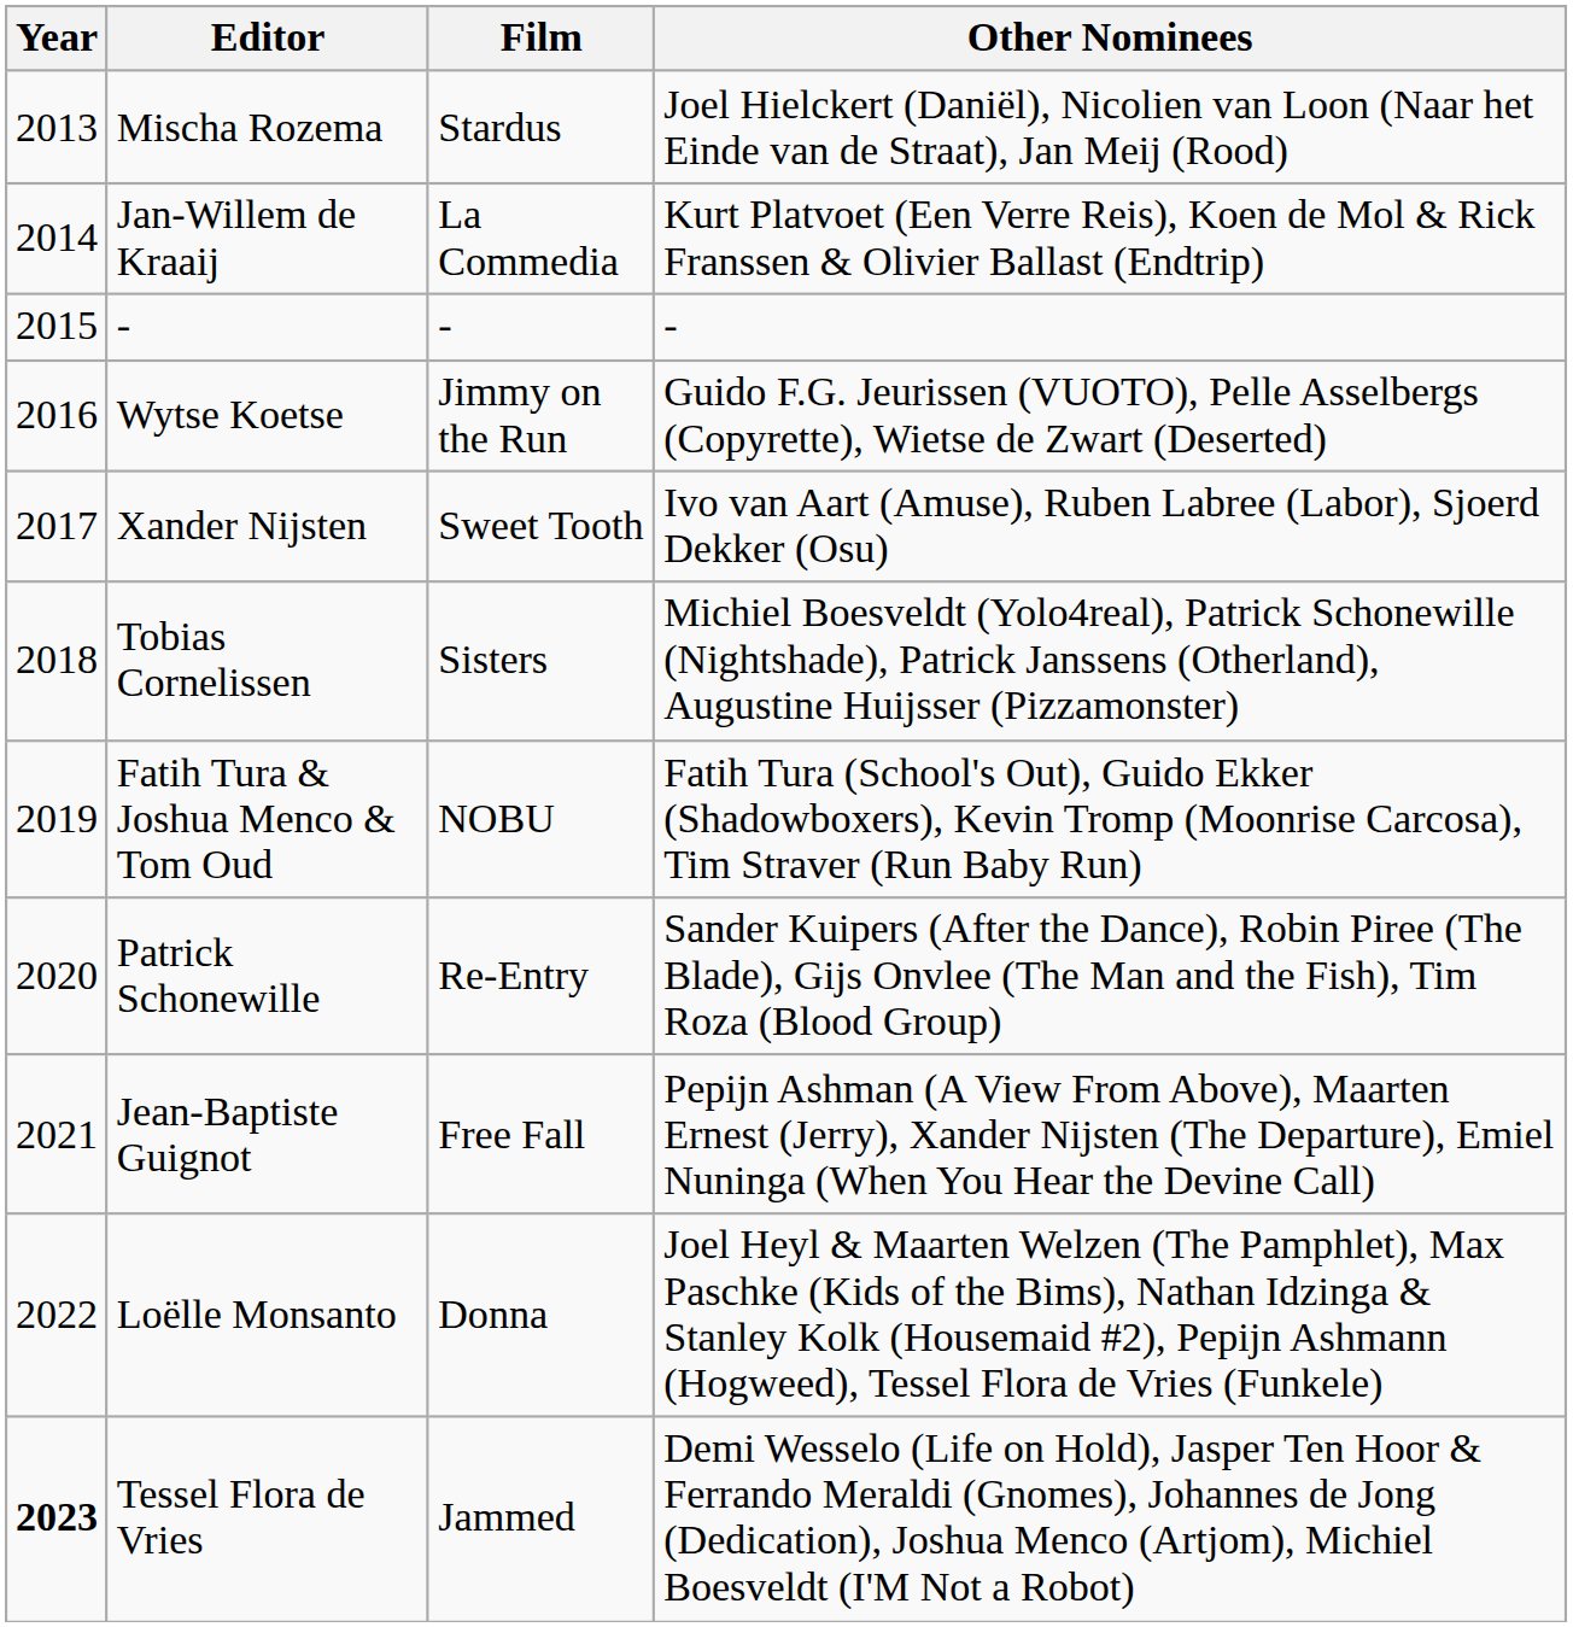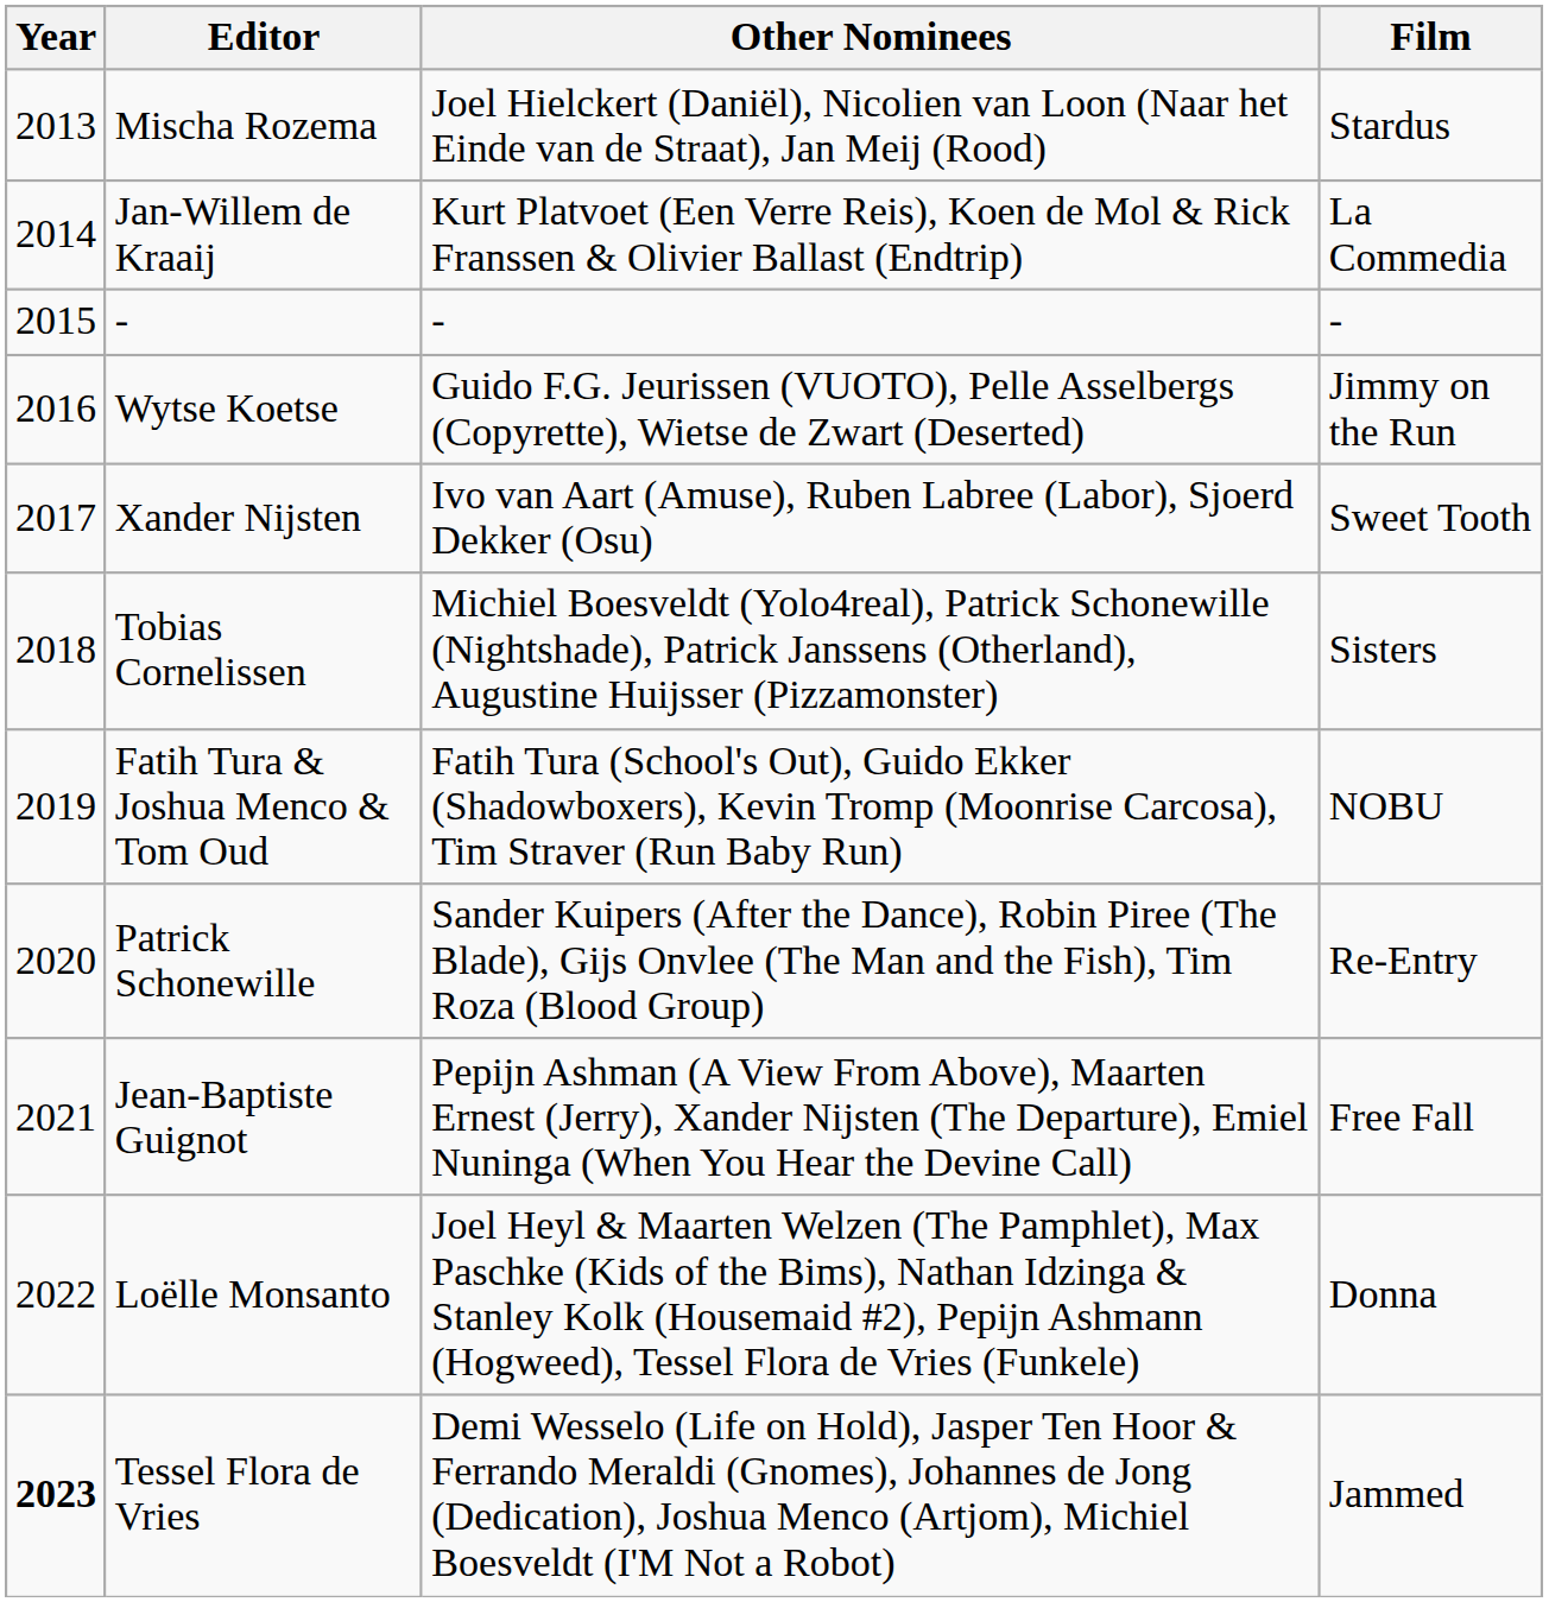columns swapped: Film <-> Other Nominees
